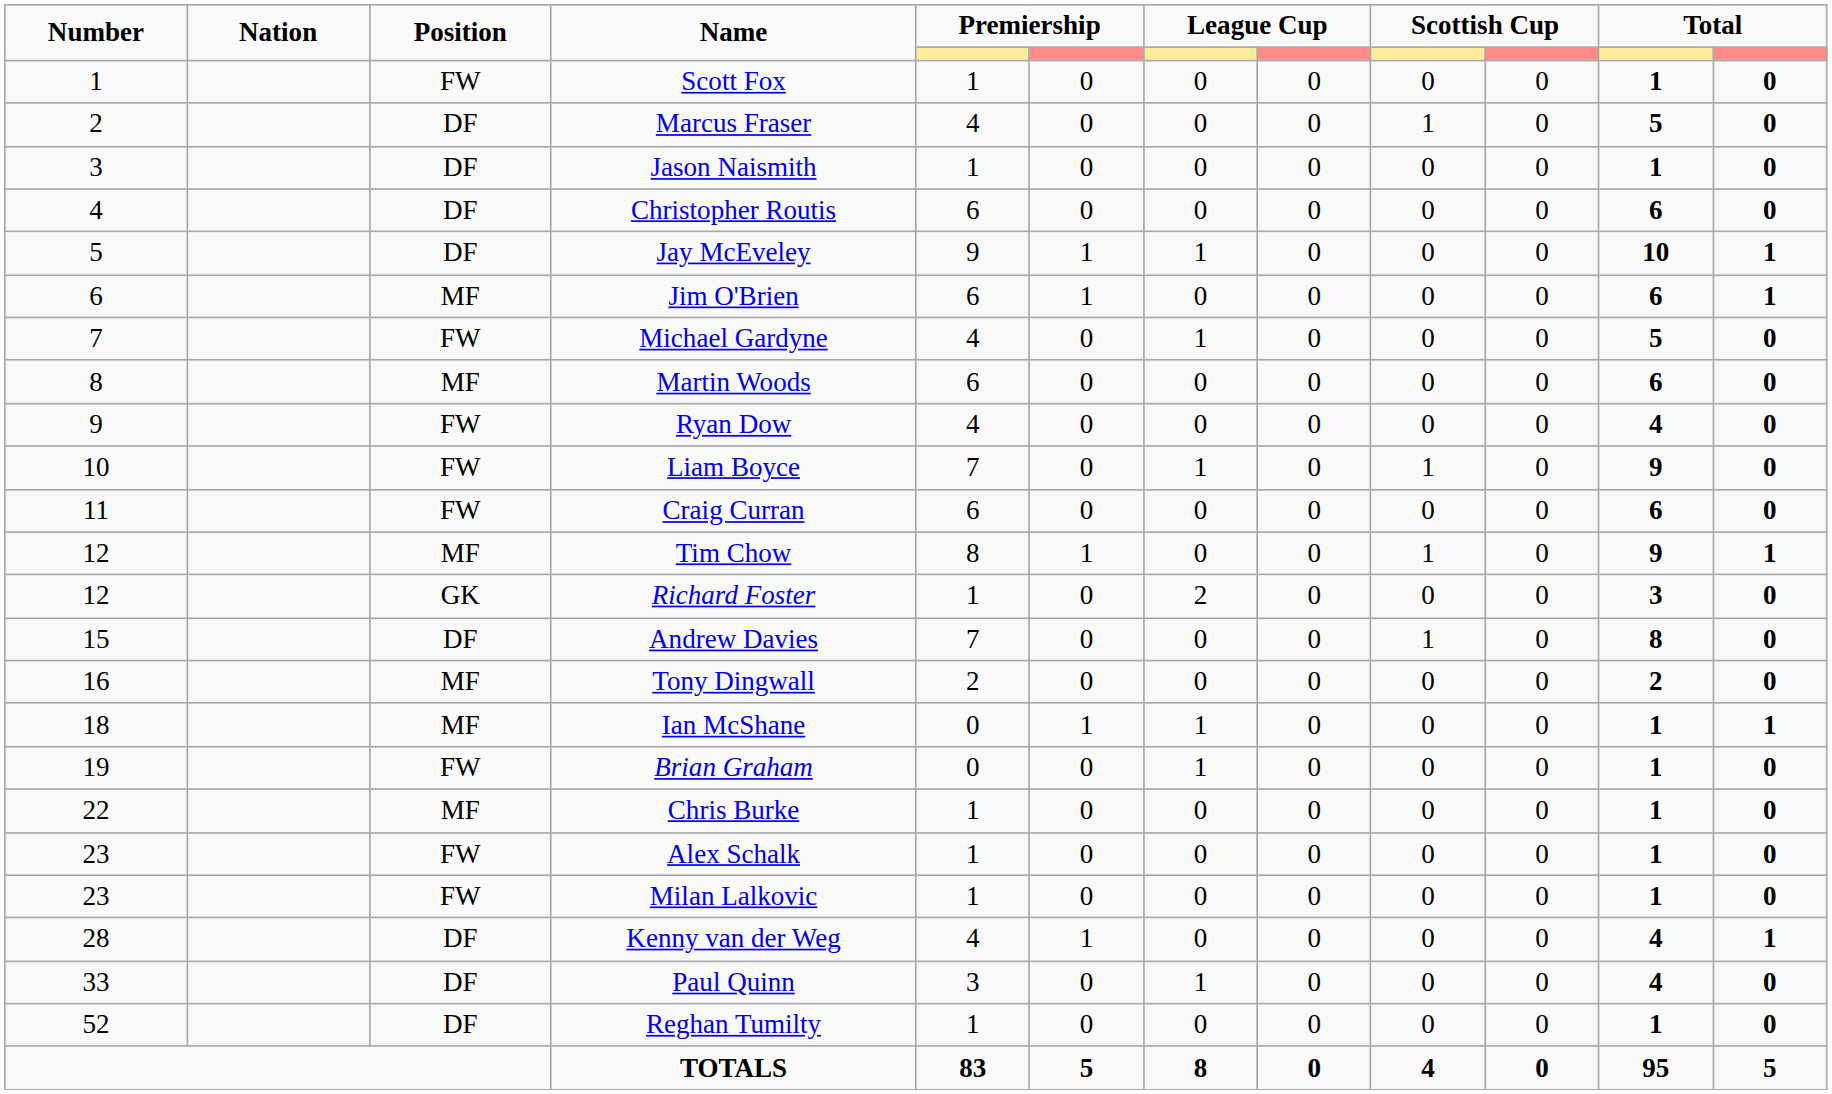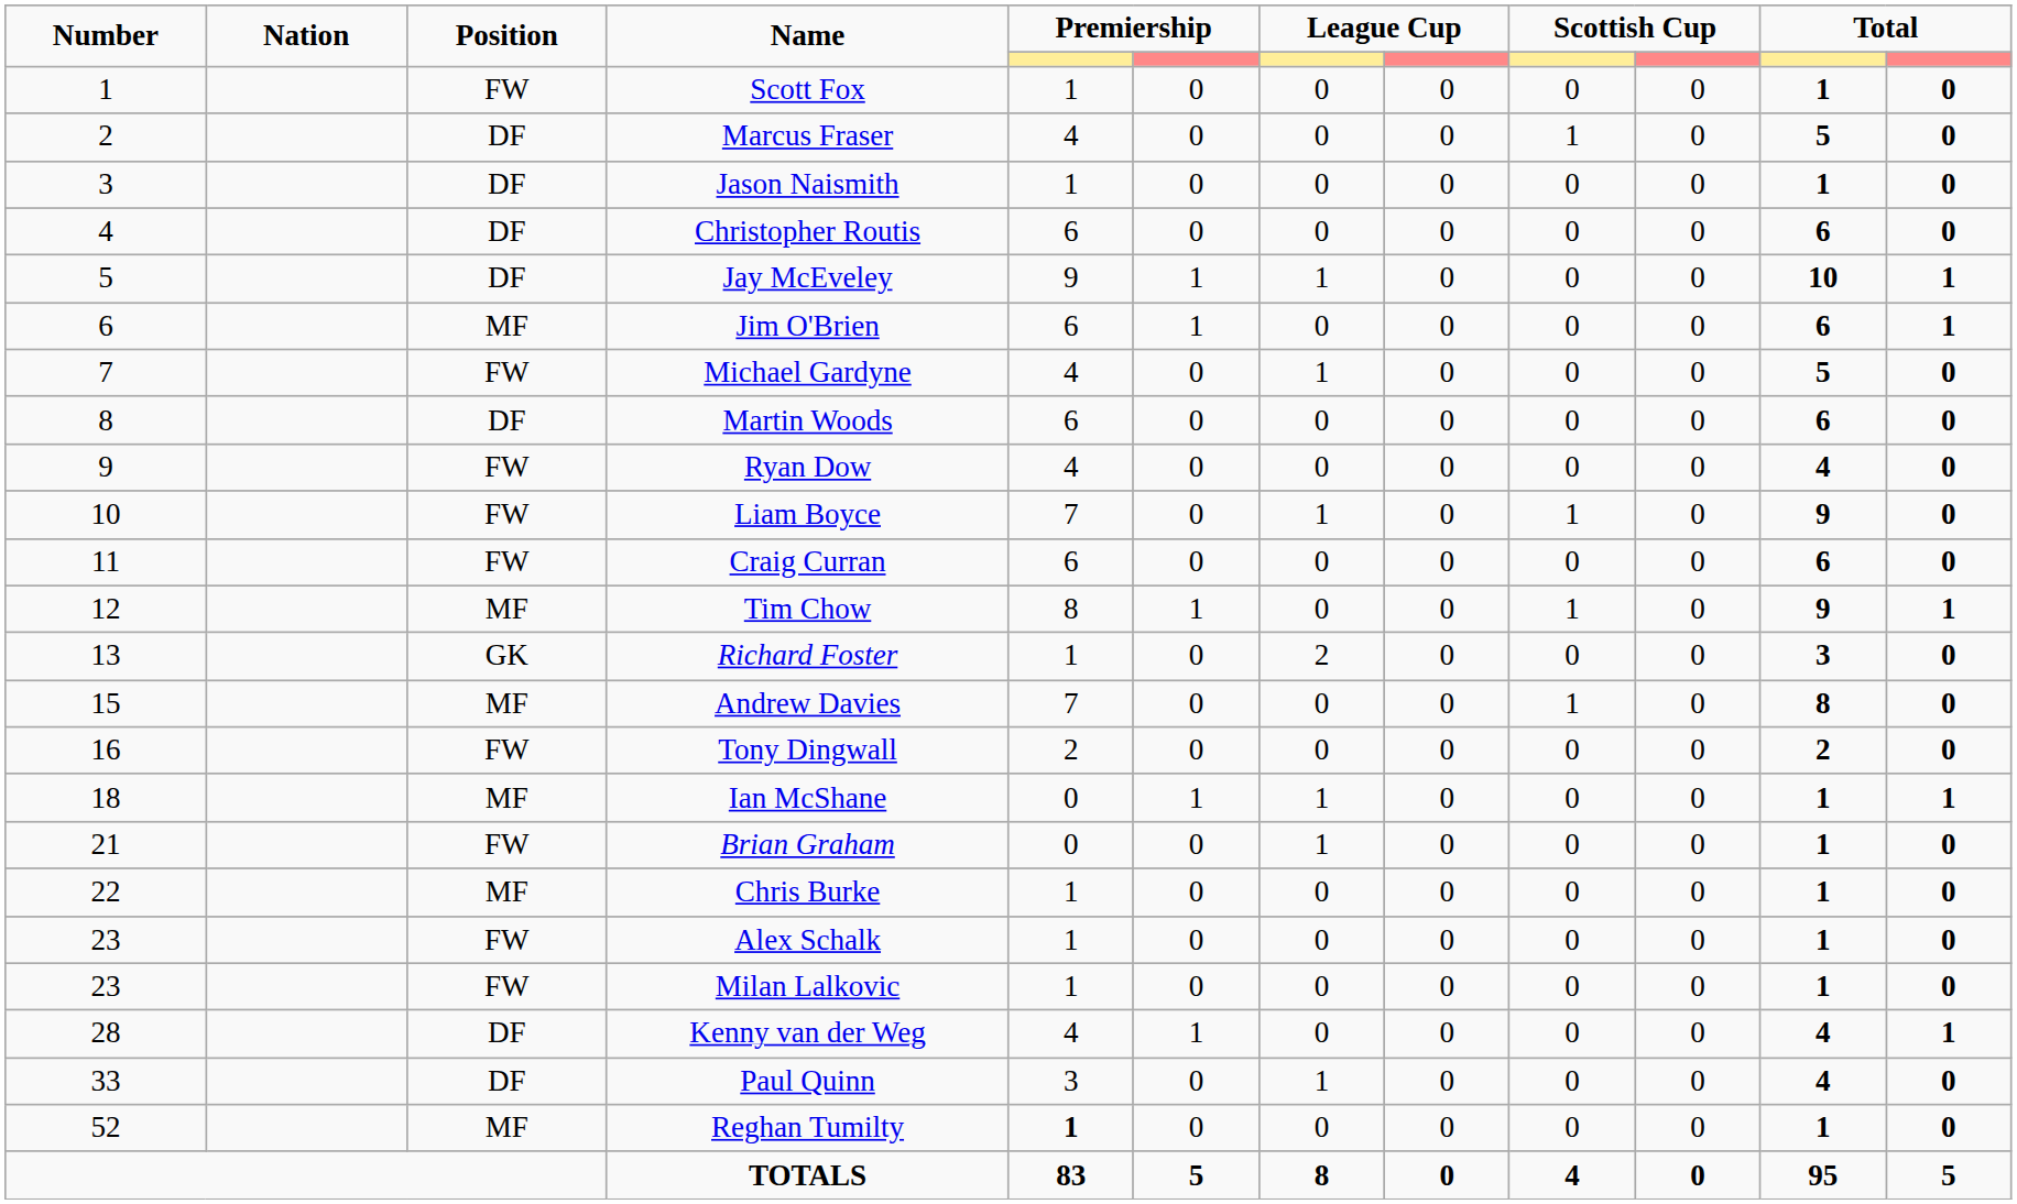Martin Woods | Position: MF -> DF
Richard Foster | Number: 12 -> 13
Andrew Davies | Position: DF -> MF
Tony Dingwall | Position: MF -> FW
Brian Graham | Number: 19 -> 21
Reghan Tumilty | Position: DF -> MF
Reghan Tumilty | column 5: normal -> bold
